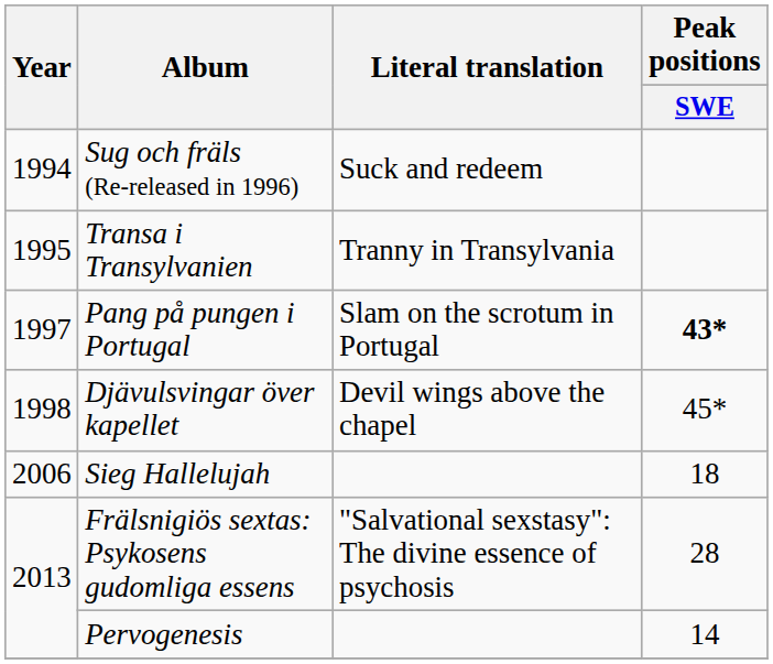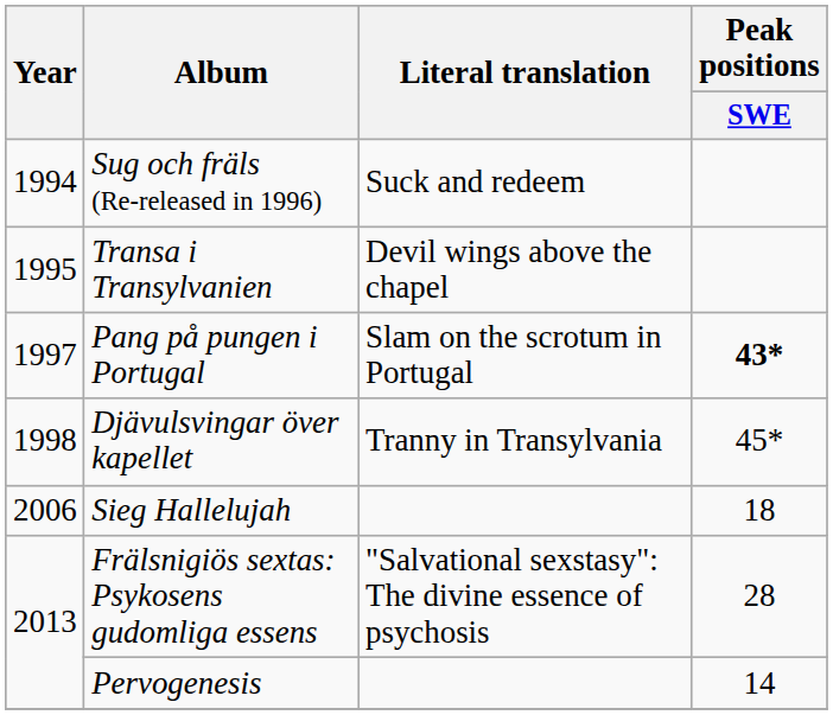Transa i Transylvanien | Literal translation: Tranny in Transylvania -> Devil wings above the chapel
Djävulsvingar över kapellet | Literal translation: Devil wings above the chapel -> Tranny in Transylvania
